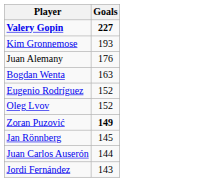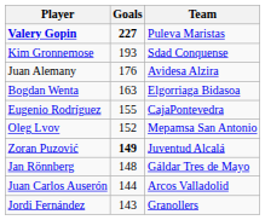+ column: Team | Puleva Maristas | Sdad Conquense | Avidesa Alzira | Elgorriaga Bidasoa | CajaPontevedra | Mepamsa San Antonio | Juventud Alcalá | Gáldar Tres de Mayo | Arcos Valladolid | Granollers
Eugenio Rodríguez | Goals: 152 -> 155
Jan Rönnberg | Goals: 145 -> 148
